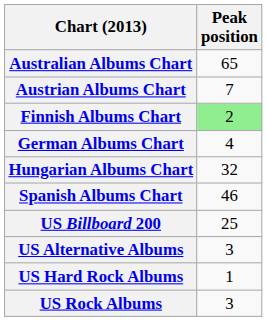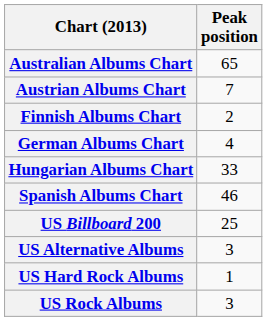Finnish Albums Chart | Peak position: lightgreen background -> no background
Hungarian Albums Chart | Peak position: 32 -> 33
